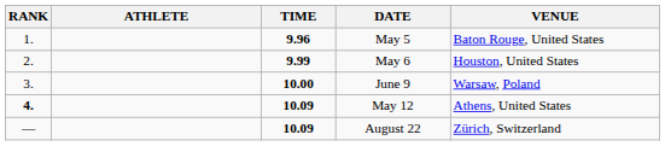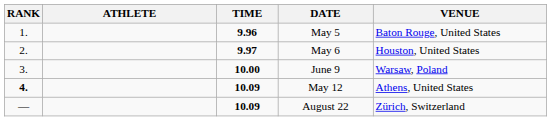May 6 | TIME: 9.99 -> 9.97
